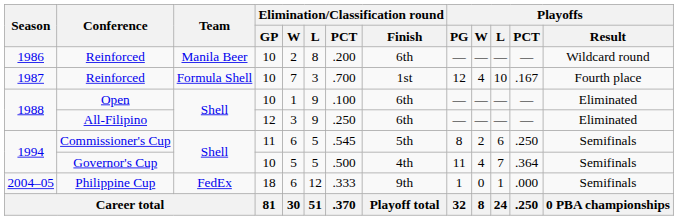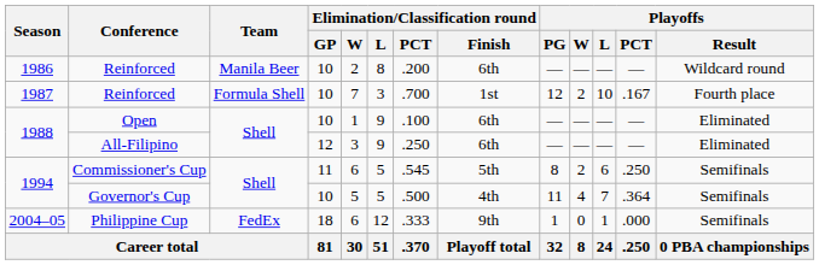1987 / Reinforced | Playoffs / W: 4 -> 2
